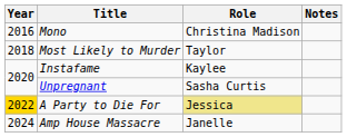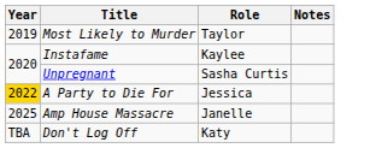- row: 2016 | Mono | Christina Madison
Most Likely to Murder | Year: 2018 -> 2019
A Party to Die For | Role: khaki background -> no background
Amp House Massacre | Year: 2024 -> 2025
+ row: TBA | Don't Log Off | Katy
